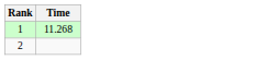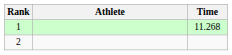+ column: Athlete
